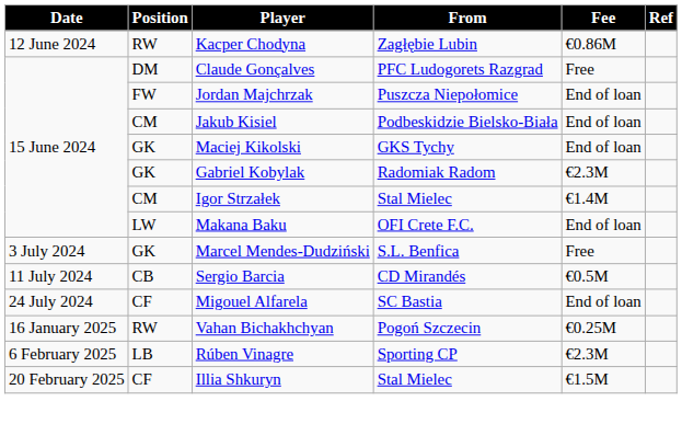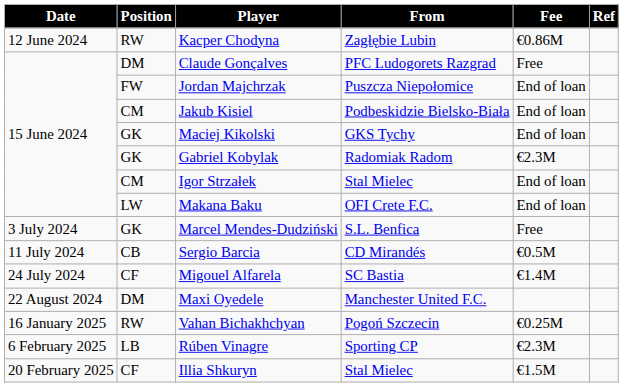Igor Strzałek | Fee: €1.4M -> End of loan
Migouel Alfarela | Fee: End of loan -> €1.4M
+ row: 22 August 2024 | DM | Maxi Oyedele | Manchester United F.C.
